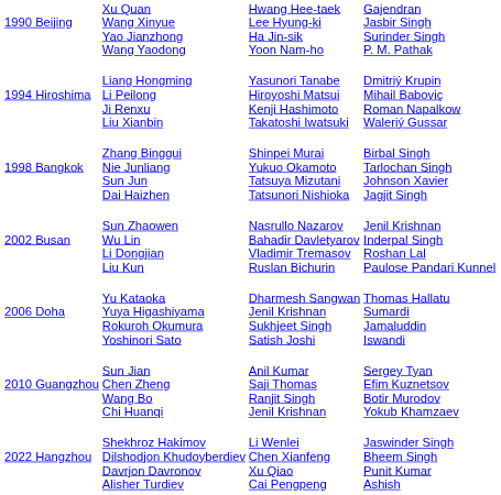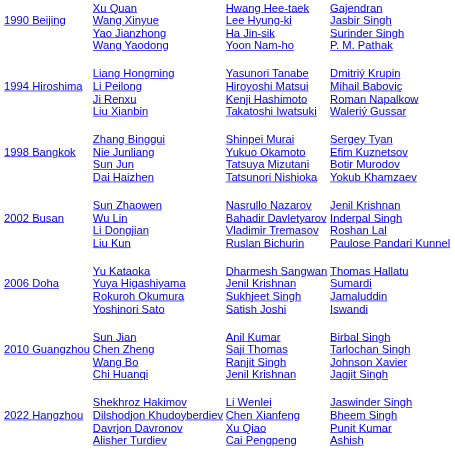1998 Bangkok | column 4: Birbal Singh Tarlochan Singh Johnson Xavier Jagjit Singh -> Sergey Tyan Efim Kuznetsov Botir Murodov Yokub Khamzaev
2010 Guangzhou | column 4: Sergey Tyan Efim Kuznetsov Botir Murodov Yokub Khamzaev -> Birbal Singh Tarlochan Singh Johnson Xavier Jagjit Singh
